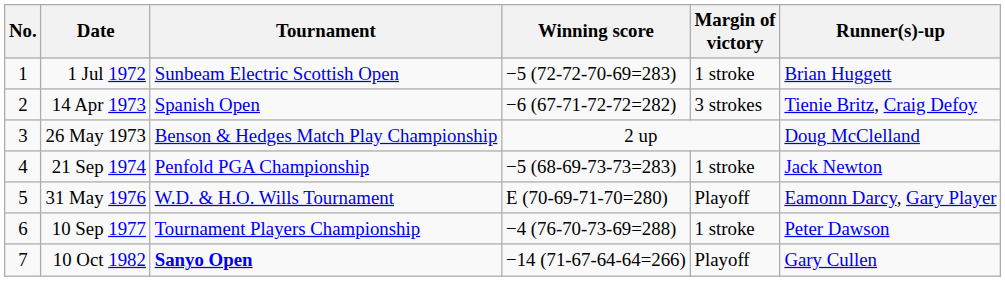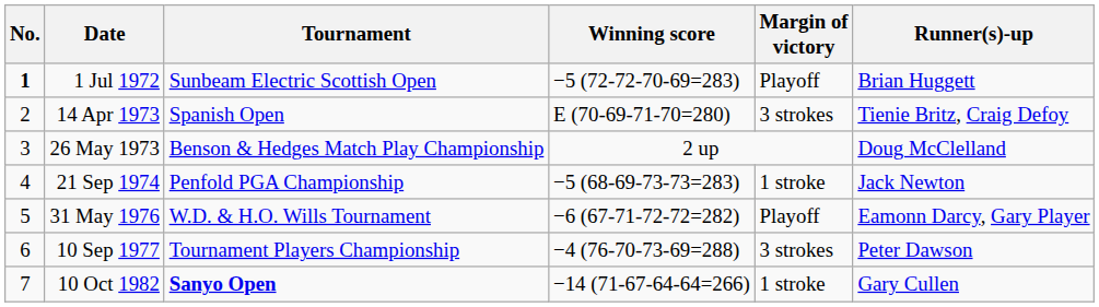1 Jul 1972 | No.: normal -> bold
1 Jul 1972 | Margin of victory: 1 stroke -> Playoff
14 Apr 1973 | Winning score: −6 (67-71-72-72=282) -> E (70-69-71-70=280)
31 May 1976 | Winning score: E (70-69-71-70=280) -> −6 (67-71-72-72=282)
10 Sep 1977 | Margin of victory: 1 stroke -> 3 strokes
10 Oct 1982 | Margin of victory: Playoff -> 1 stroke
